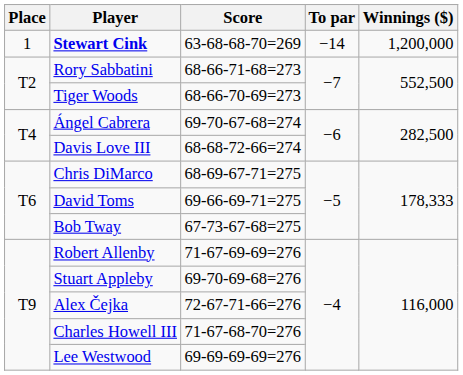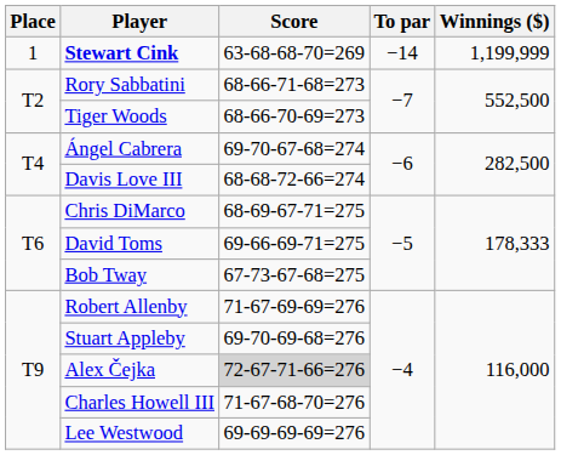Stewart Cink | Winnings ($): 1,200,000 -> 1,199,999
Alex Čejka | Score: no background -> lightgrey background
